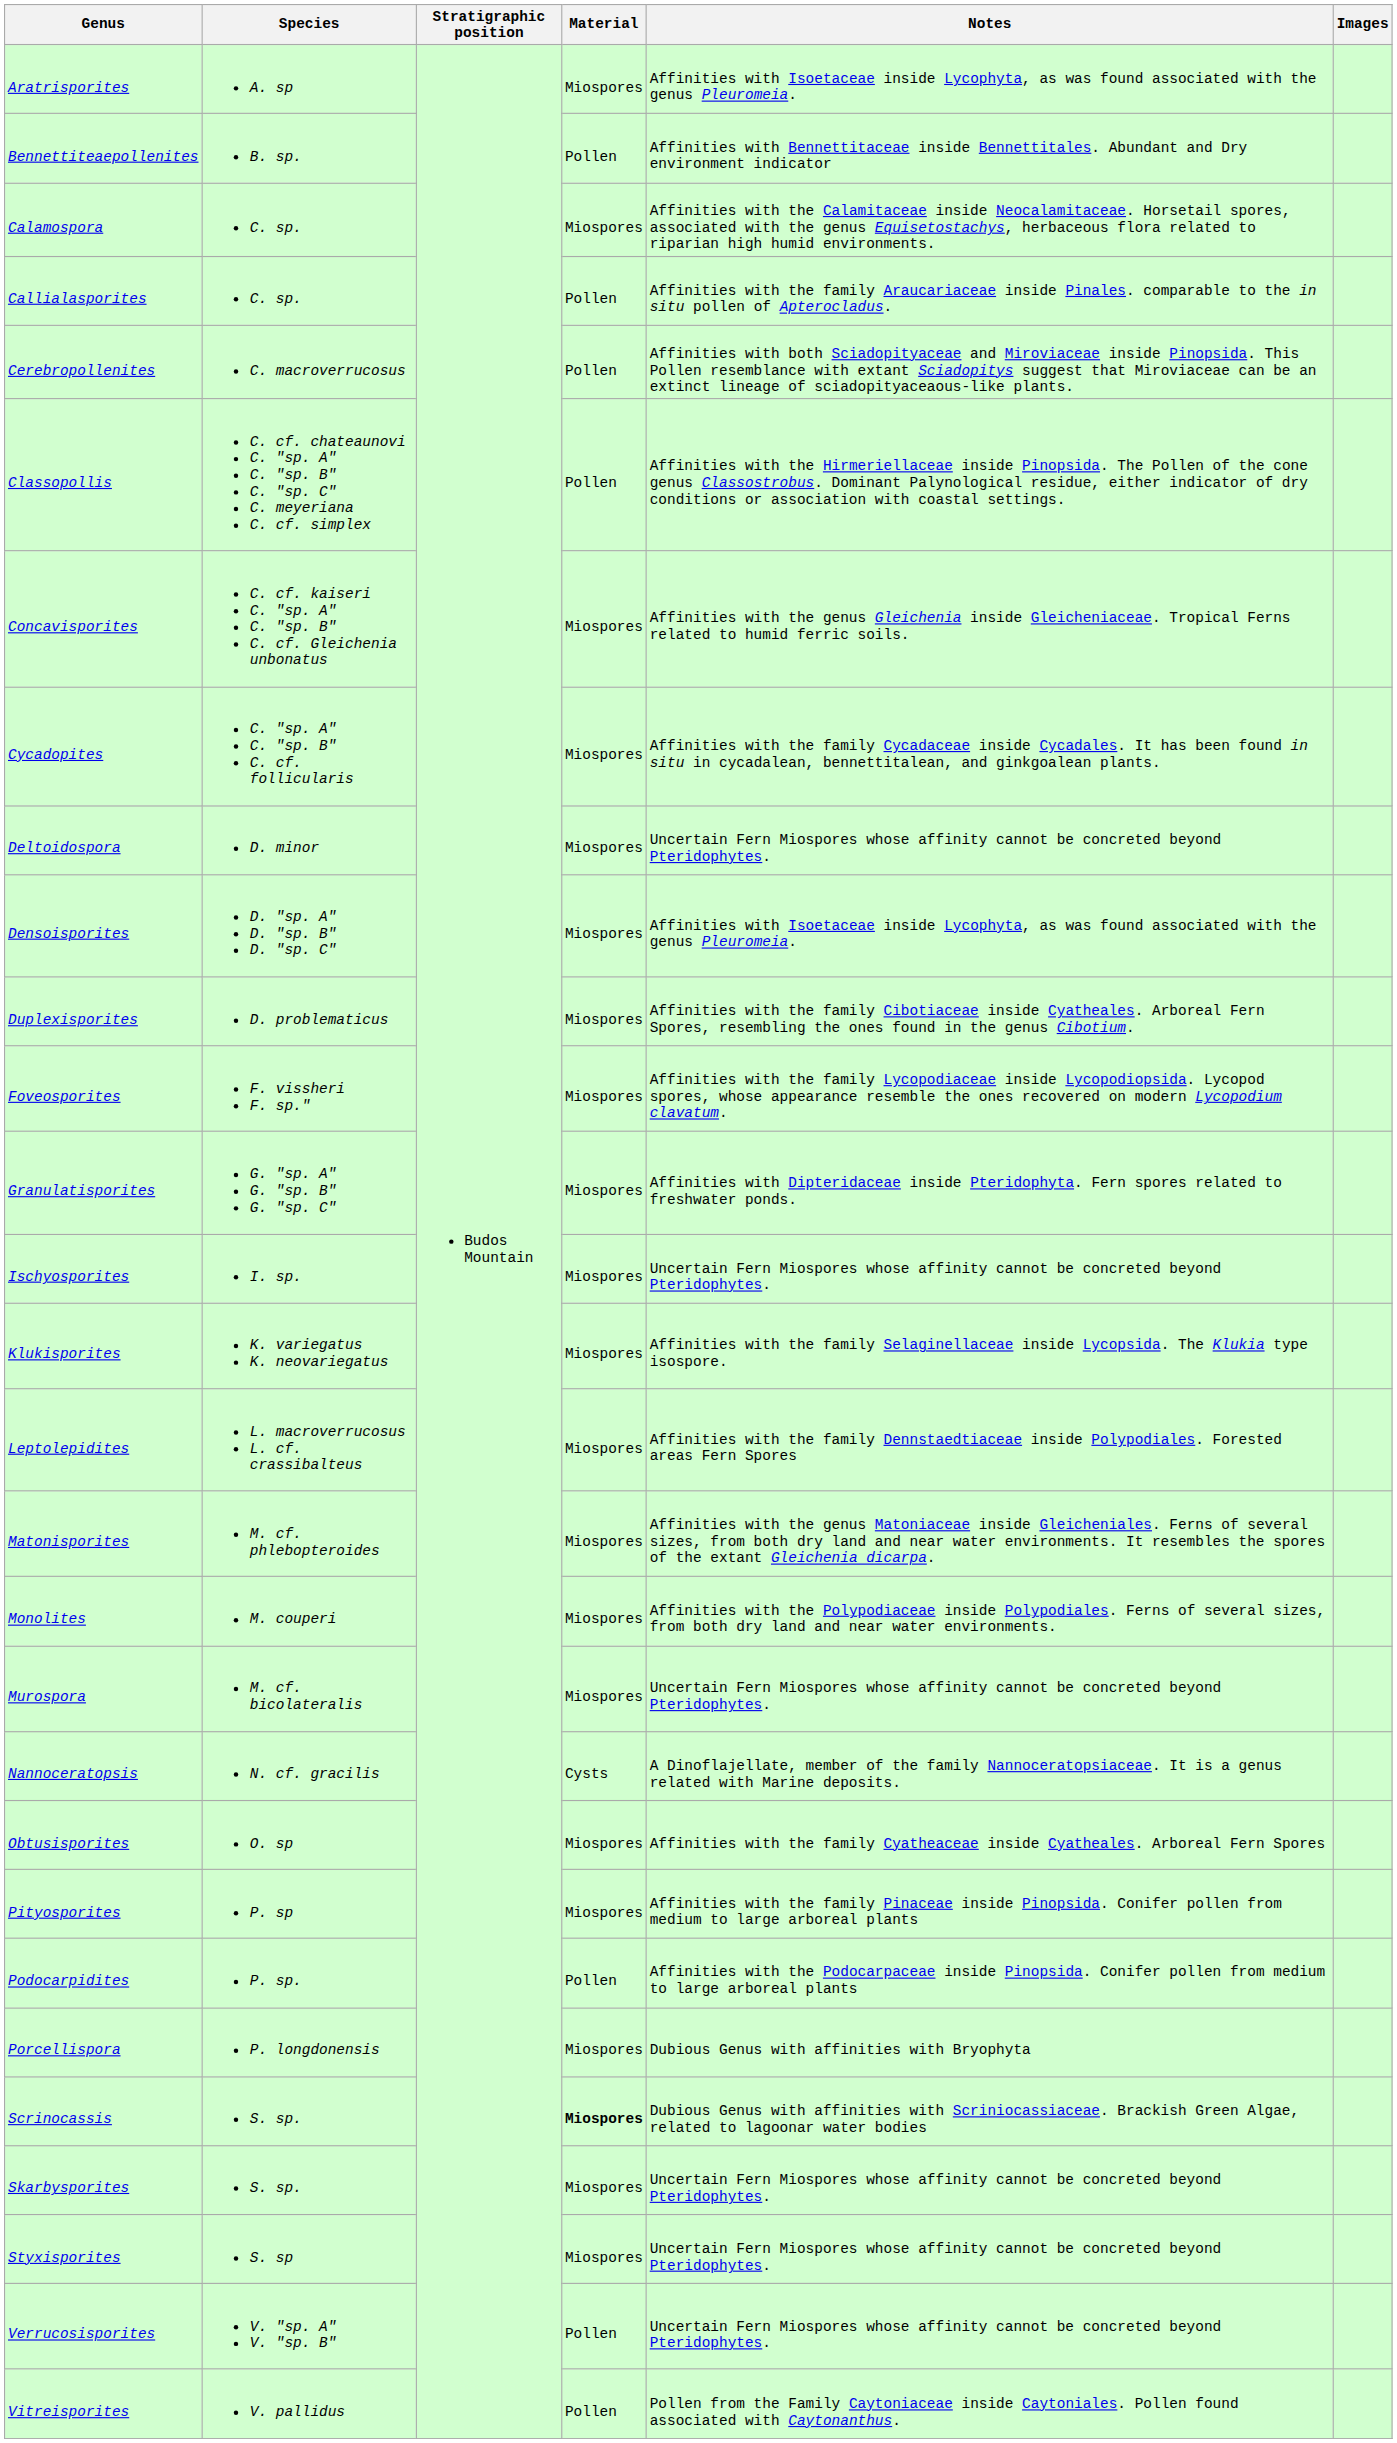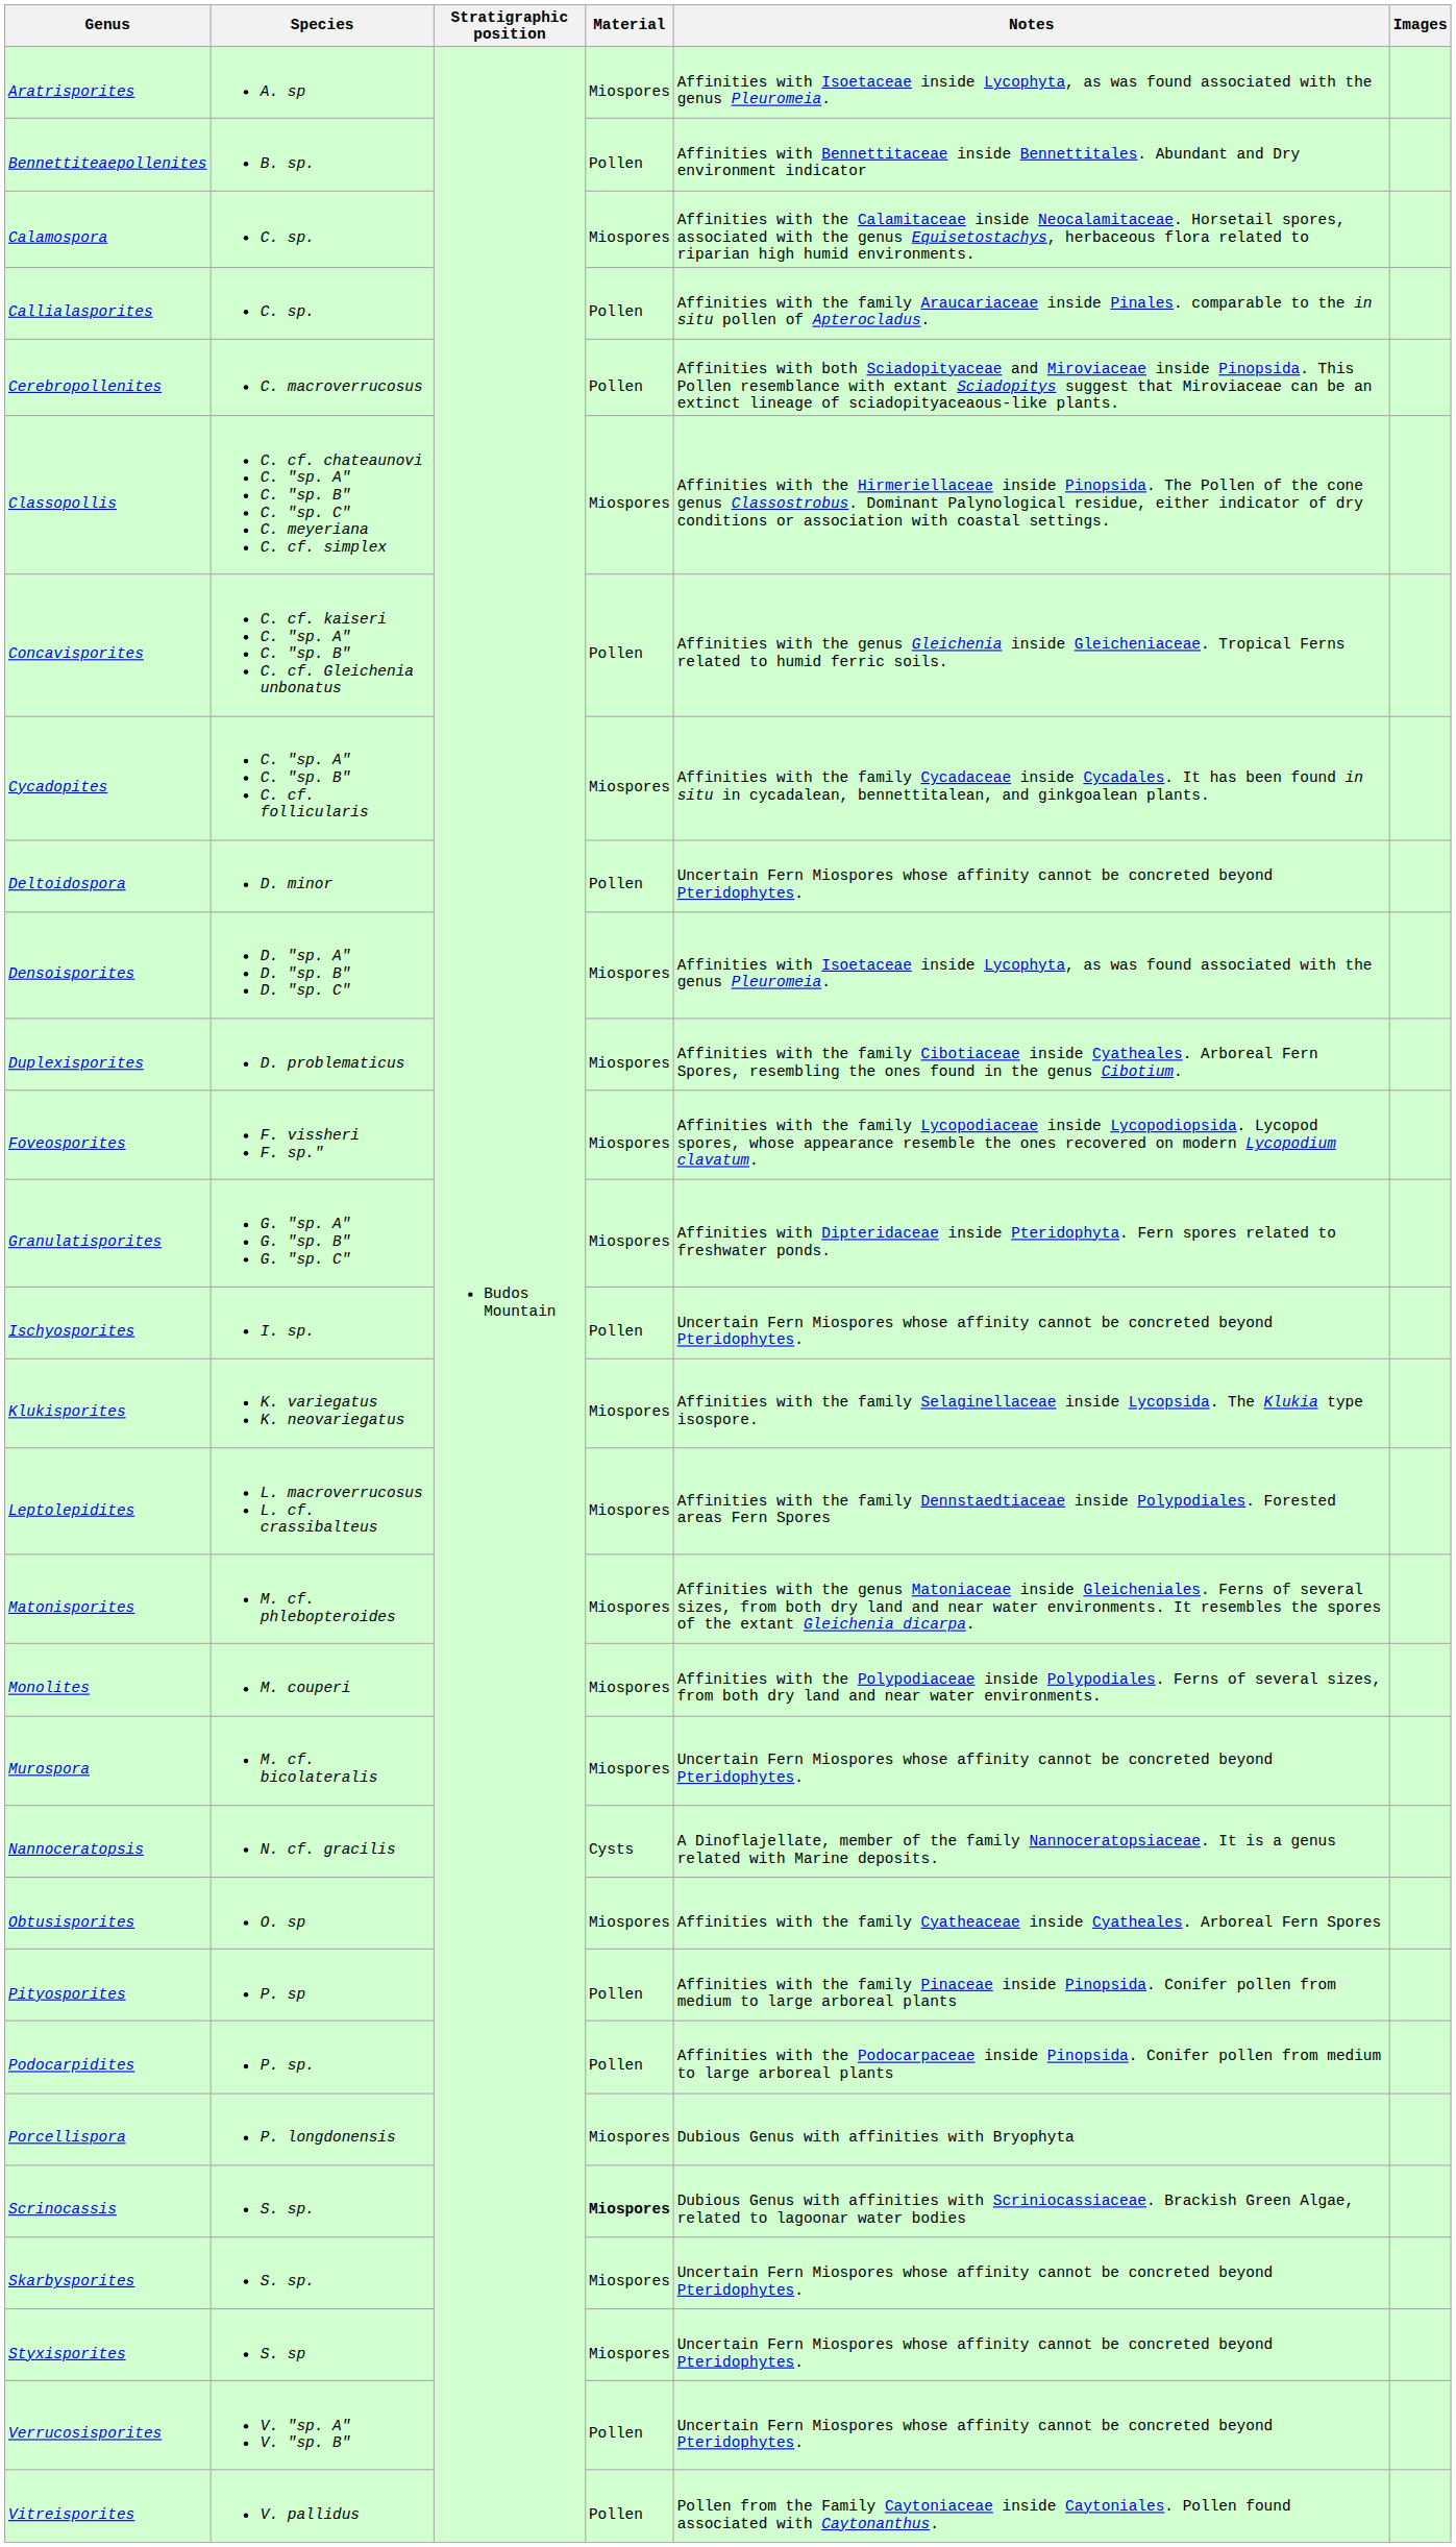Classopollis | Material: Pollen -> Miospores
Concavisporites | Material: Miospores -> Pollen
Deltoidospora | Material: Miospores -> Pollen
Ischyosporites | Material: Miospores -> Pollen
Pityosporites | Material: Miospores -> Pollen
